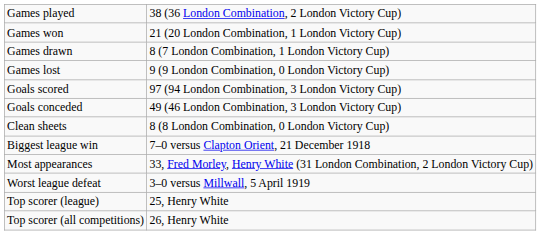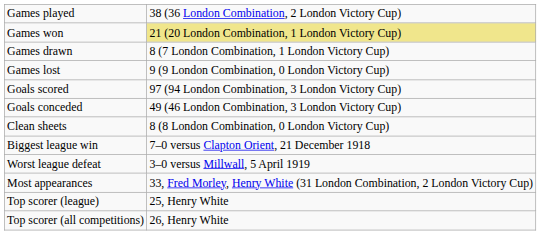Games won | column 2: no background -> khaki background
rows swapped: Worst league defeat <-> Most appearances
